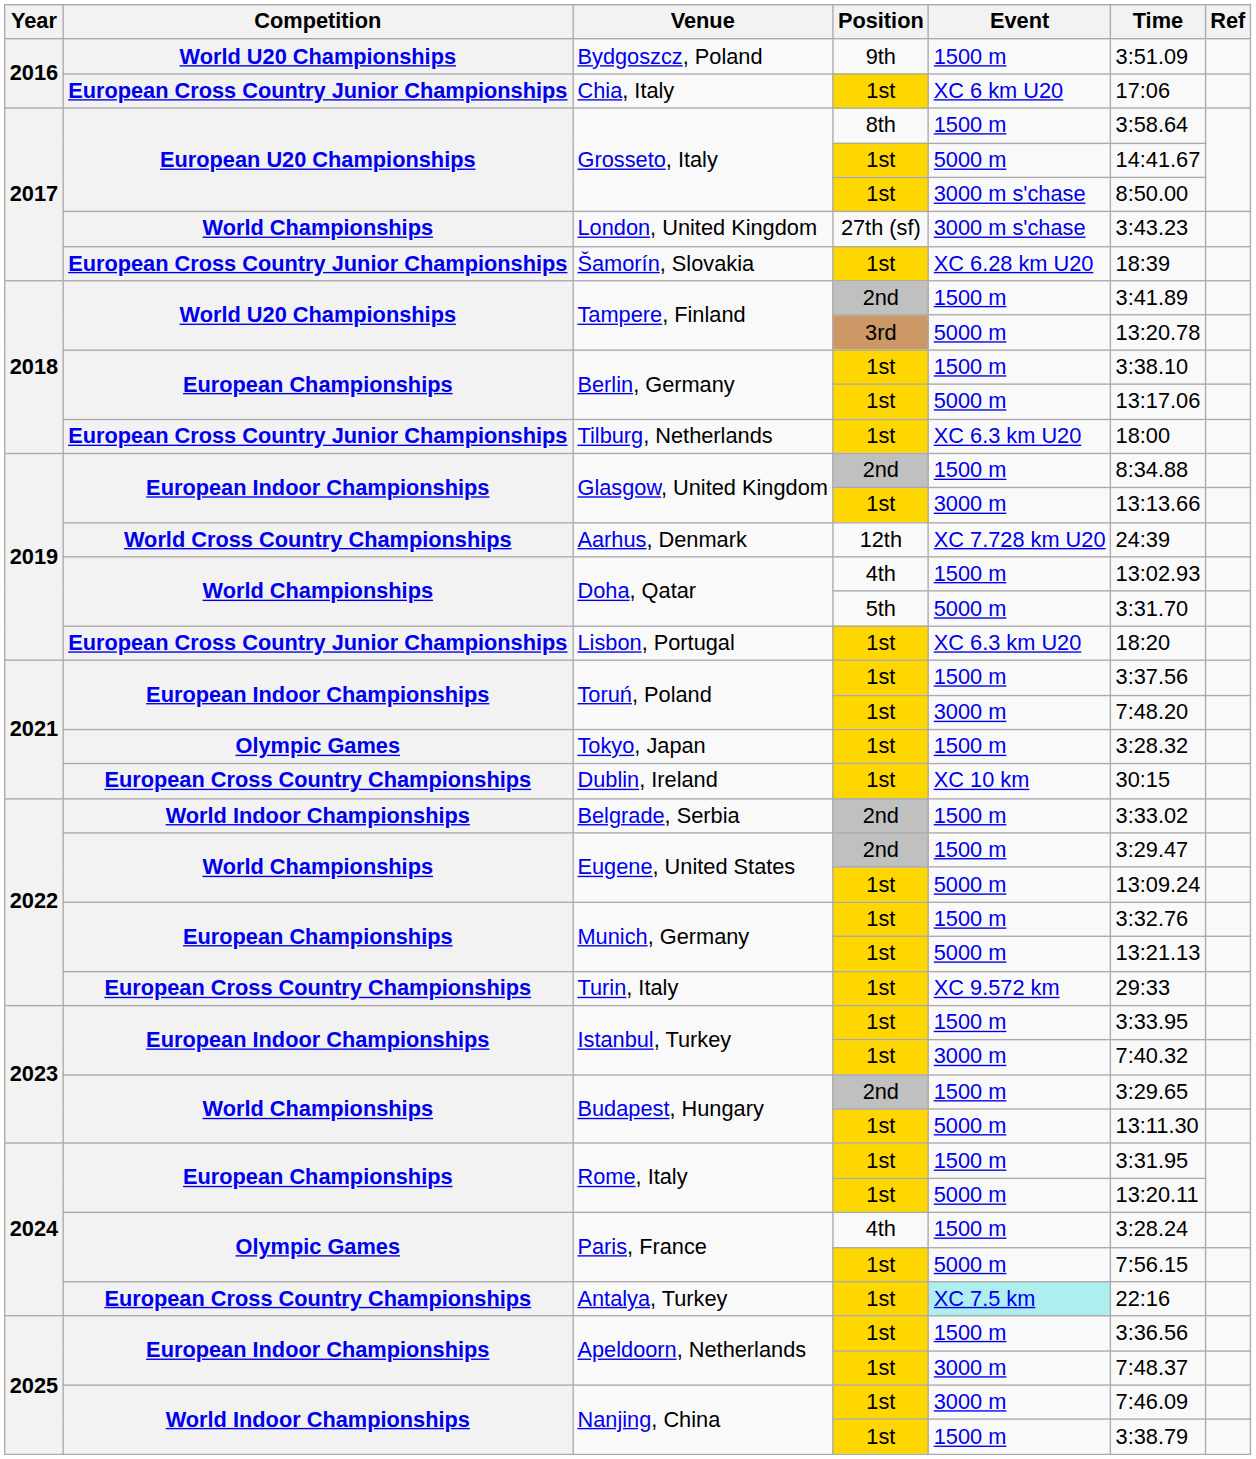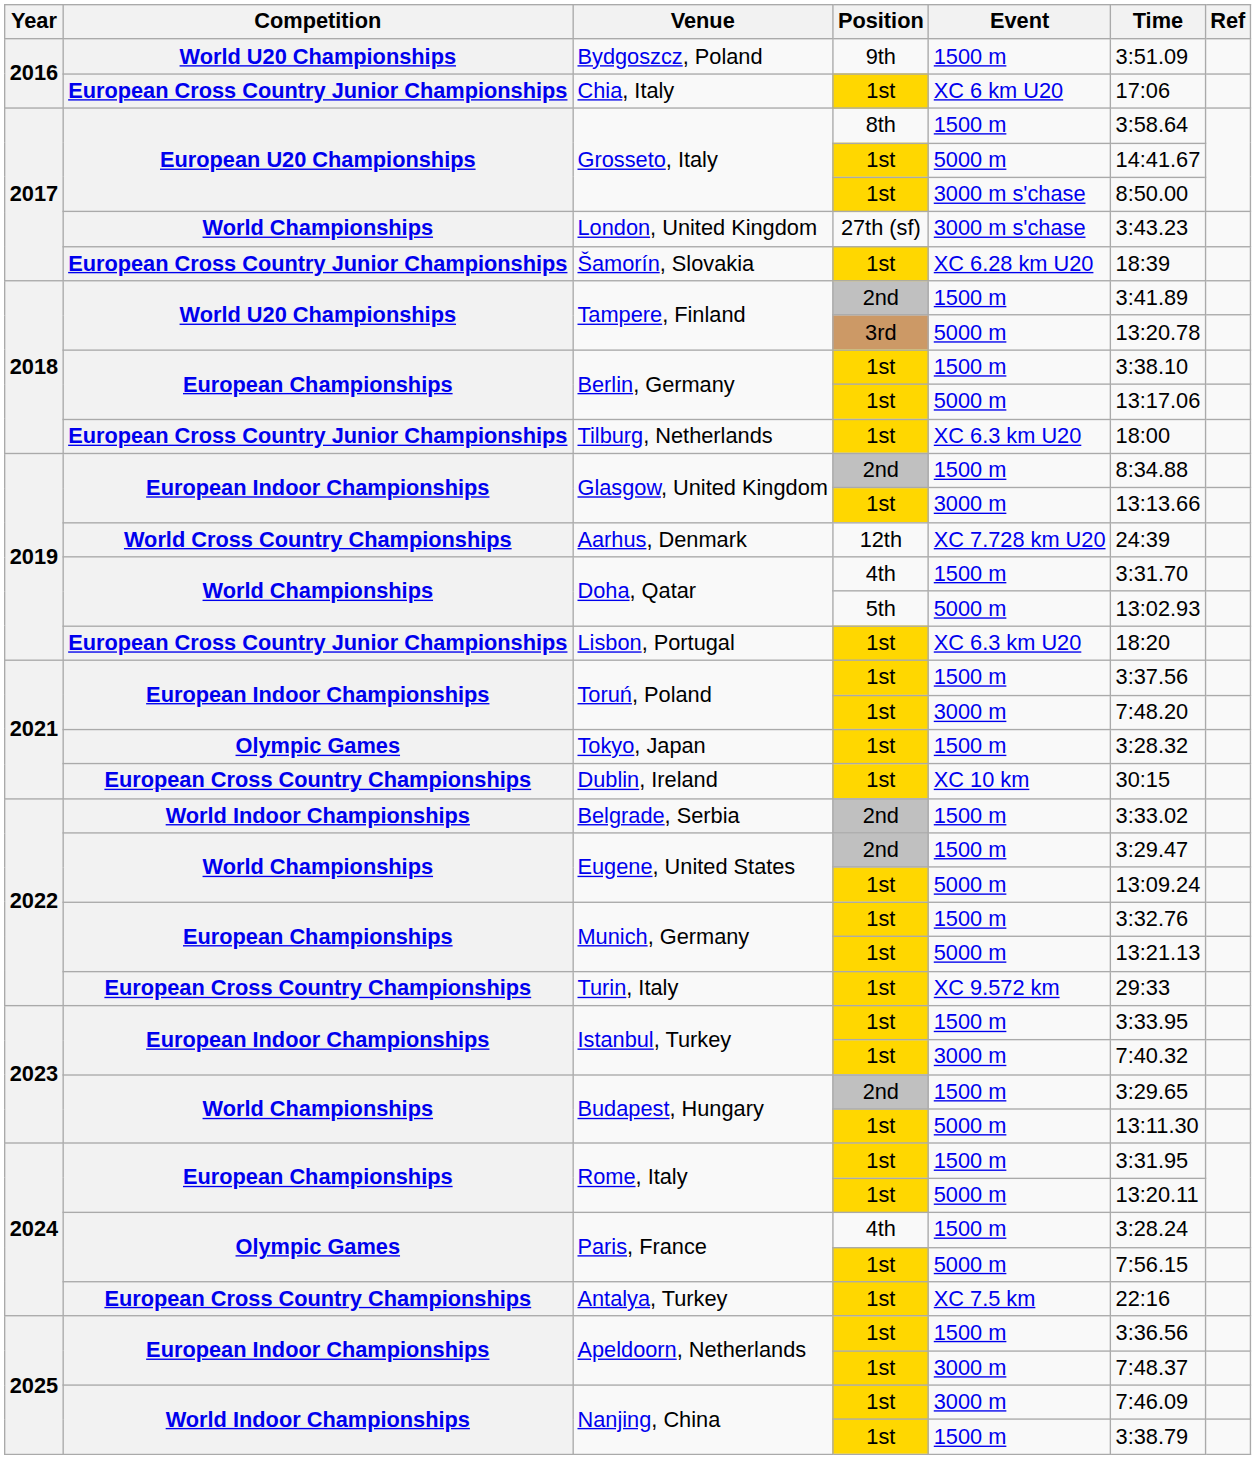Doha, Qatar / 4th | Time: 13:02.93 -> 3:31.70
Doha, Qatar / 5th | Time: 3:31.70 -> 13:02.93
Antalya, Turkey | Event: paleturquoise background -> no background
